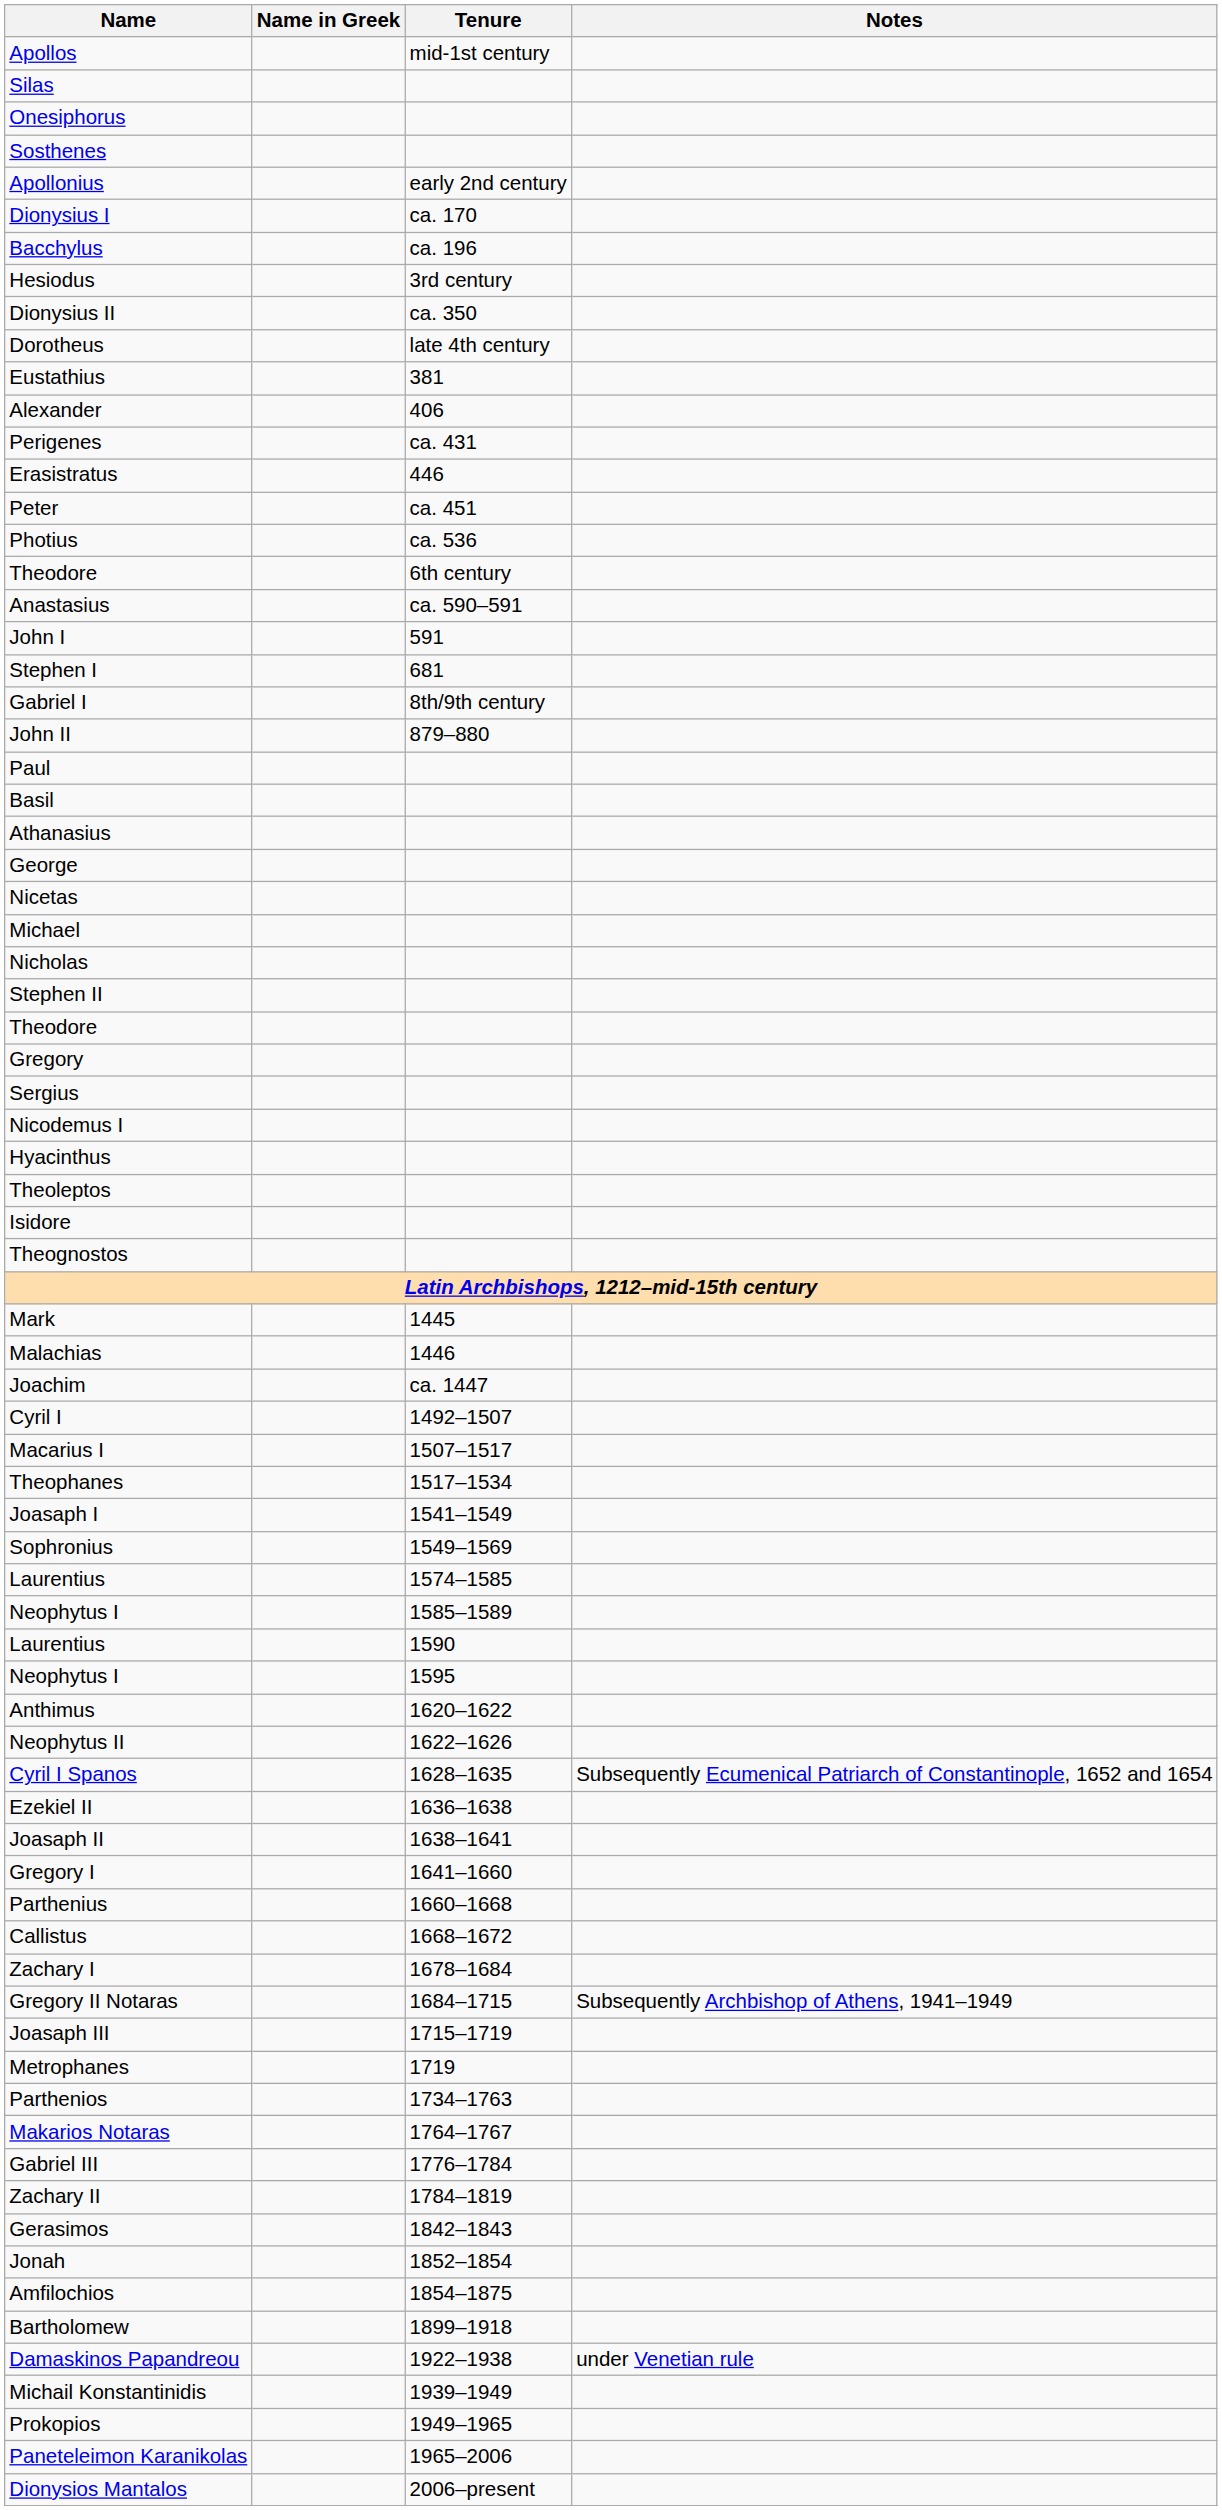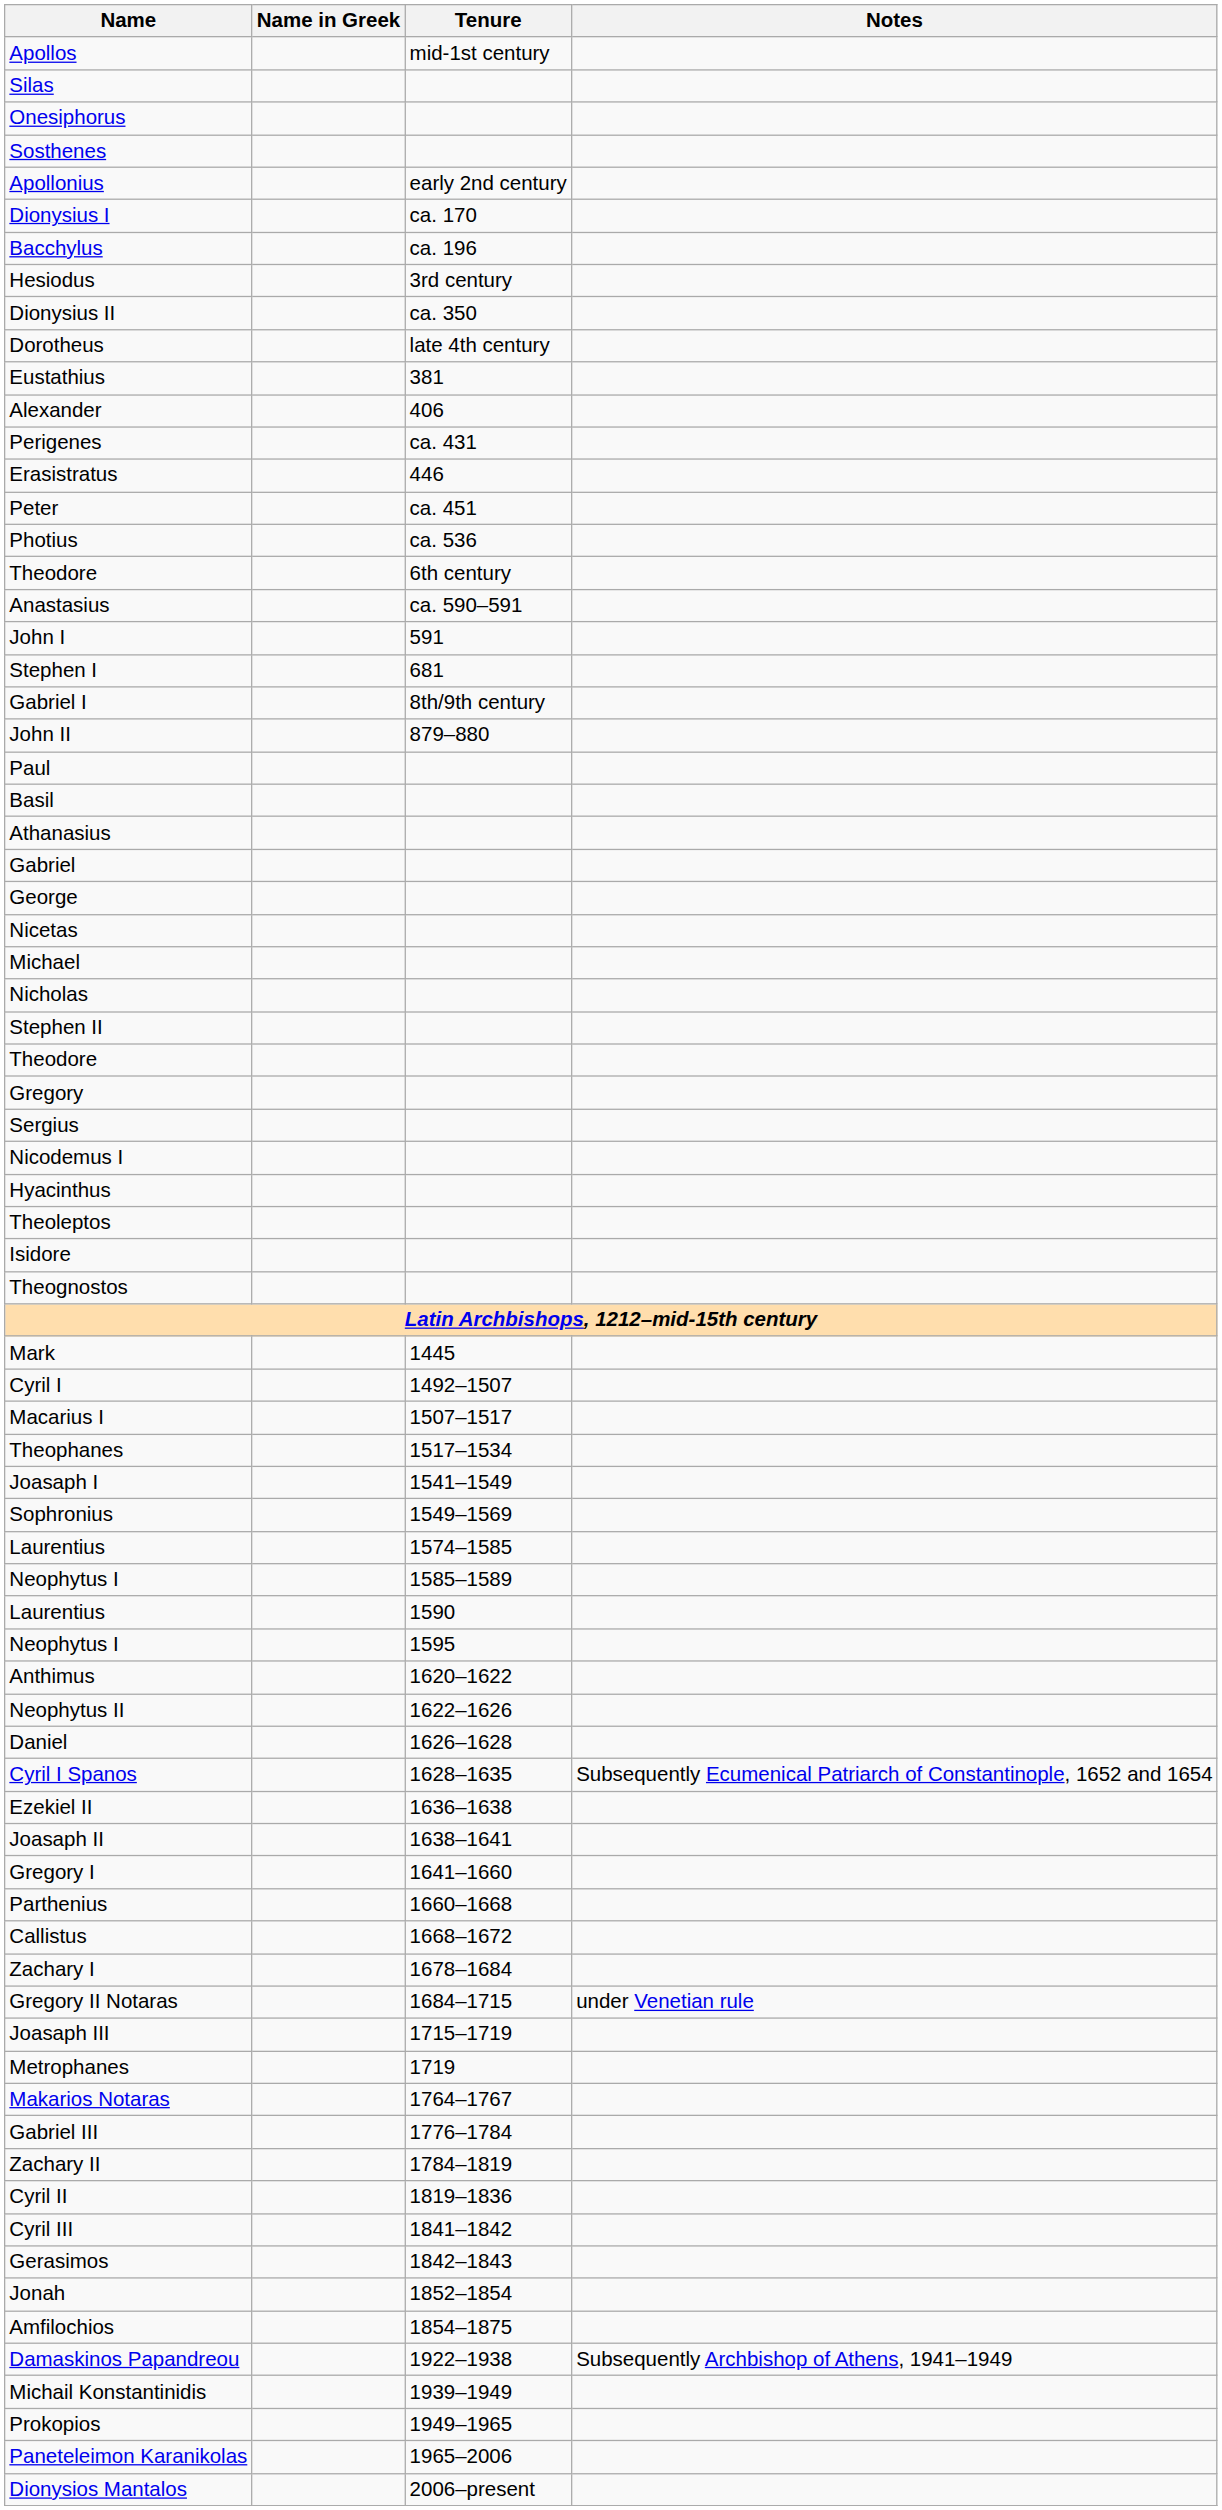+ row: Gabriel
- row: Malachias | 1446
- row: Joachim | ca. 1447
+ row: Daniel | 1626–1628
Gregory II Notaras | Notes: Subsequently Archbishop of Athens, 1941–1949 -> under Venetian rule
- row: Parthenios | 1734–1763
+ row: Cyril II | 1819–1836
+ row: Cyril III | 1841–1842
- row: Bartholomew | 1899–1918
Damaskinos Papandreou | Notes: under Venetian rule -> Subsequently Archbishop of Athens, 1941–1949
